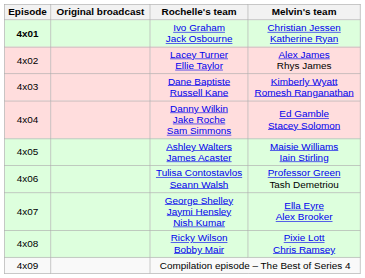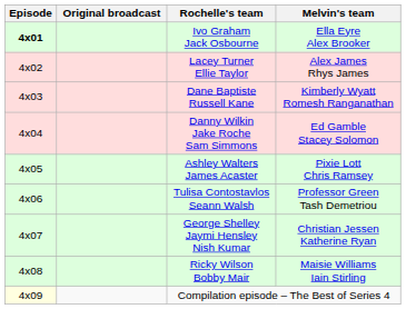Ivo Graham Jack Osbourne | Melvin's team: Christian Jessen Katherine Ryan -> Ella Eyre Alex Brooker
Ashley Walters James Acaster | Melvin's team: Maisie Williams Iain Stirling -> Pixie Lott Chris Ramsey
George Shelley Jaymi Hensley Nish Kumar | Melvin's team: Ella Eyre Alex Brooker -> Christian Jessen Katherine Ryan
Ricky Wilson Bobby Mair | Melvin's team: Pixie Lott Chris Ramsey -> Maisie Williams Iain Stirling
Compilation episode – The Best of Series 4 | Episode: no background -> lightyellow background
